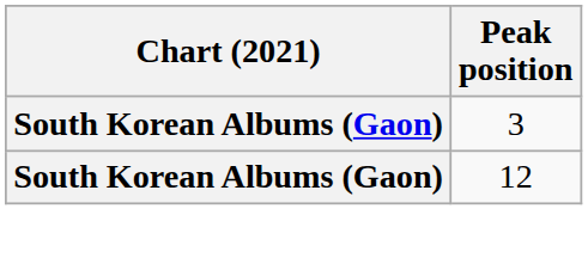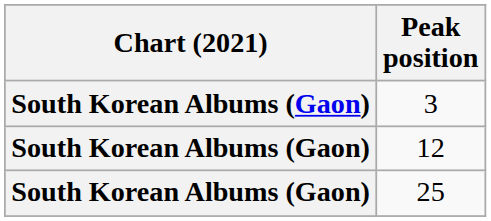+ row: South Korean Albums (Gaon) | 25
